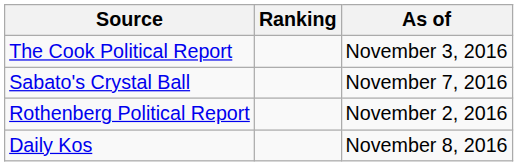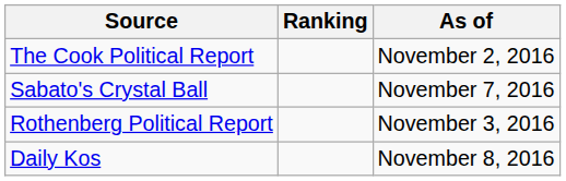The Cook Political Report | As of: November 3, 2016 -> November 2, 2016
Rothenberg Political Report | As of: November 2, 2016 -> November 3, 2016
